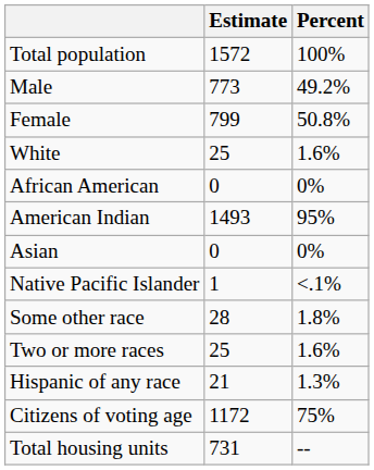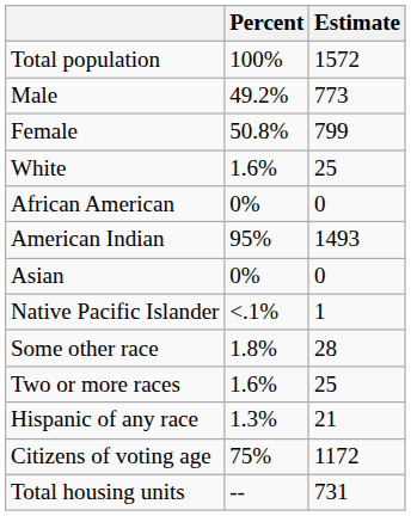columns swapped: Estimate <-> Percent
